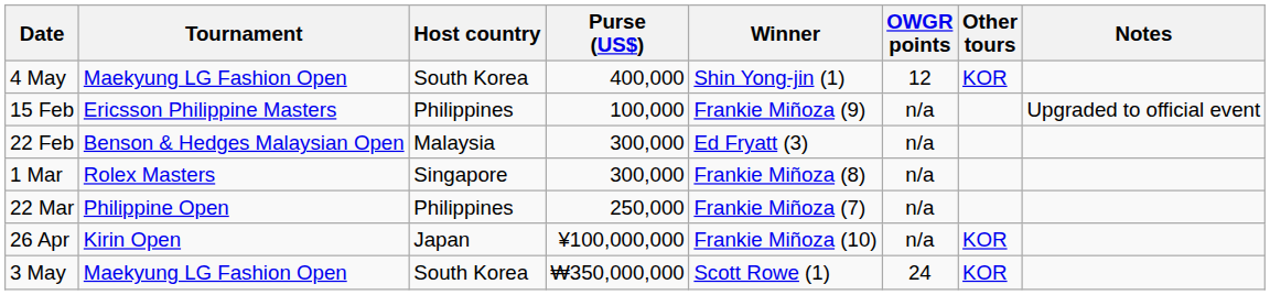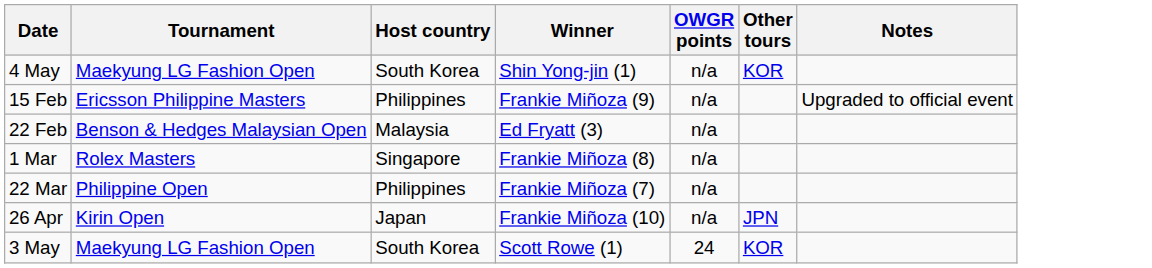- column: Purse (US$) | 400,000 | 100,000 | 300,000 | 300,000 | 250,000 | ¥100,000,000 | ₩350,000,000
4 May | OWGR points: 12 -> n/a
26 Apr | Other tours: KOR -> JPN
